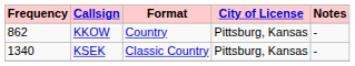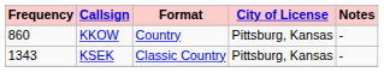KKOW | Frequency: 862 -> 860
KSEK | Frequency: 1340 -> 1343
